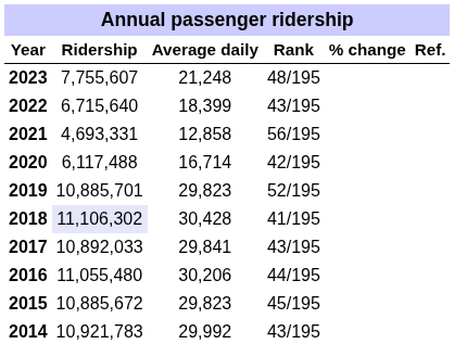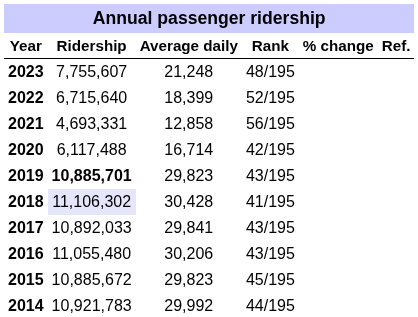2022 | Rank: 43/195 -> 52/195
2019 | Ridership: normal -> bold
2019 | Rank: 52/195 -> 43/195
2016 | Rank: 44/195 -> 43/195
2014 | Rank: 43/195 -> 44/195
